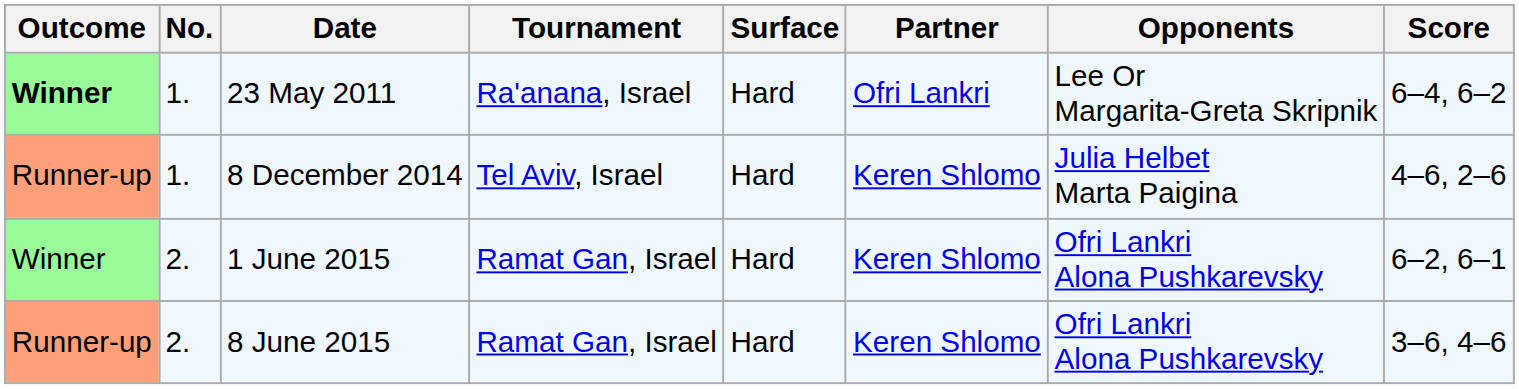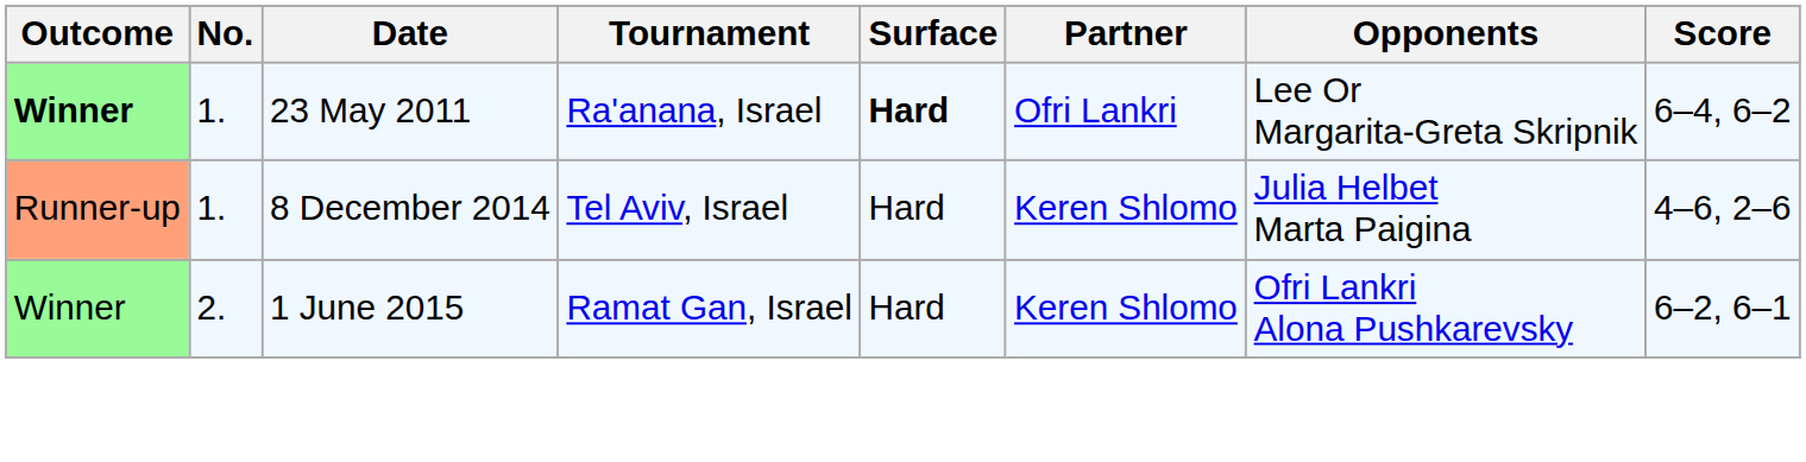23 May 2011 | Surface: normal -> bold
- row: Runner-up | 2. | 8 June 2015 | Ramat Gan, Israel | Hard | Keren Shlomo | Ofri Lankri Alona Pushkarevsky | 3–6, 4–6
